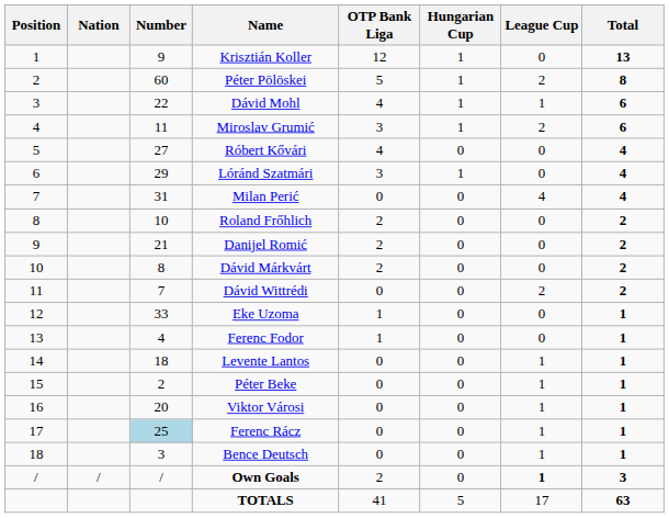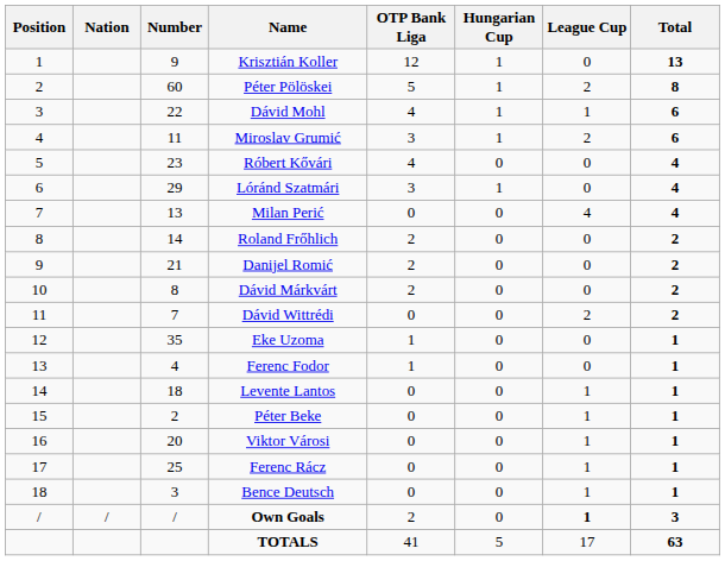Róbert Kővári | Number: 27 -> 23
Milan Perić | Number: 31 -> 13
Roland Frőhlich | Number: 10 -> 14
Eke Uzoma | Number: 33 -> 35
Ferenc Rácz | Number: lightblue background -> no background
